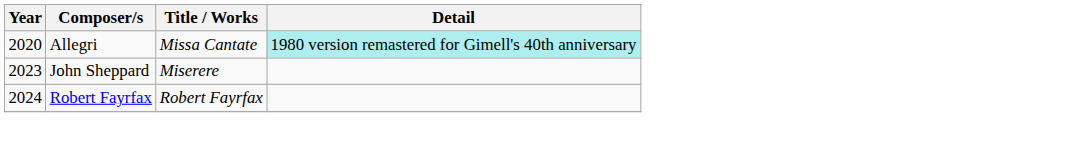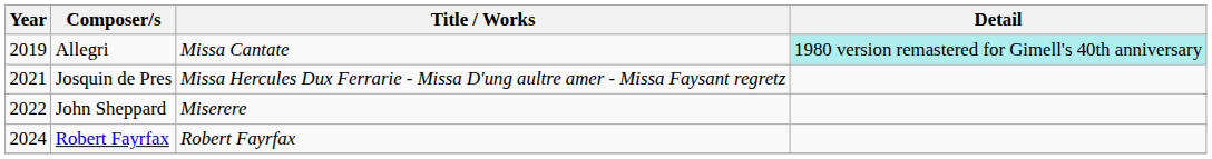Allegri | Year: 2020 -> 2019
+ row: 2021 | Josquin de Pres | Missa Hercules Dux Ferrarie - Missa D'ung aultre amer - Missa Faysant regretz
John Sheppard | Year: 2023 -> 2022
